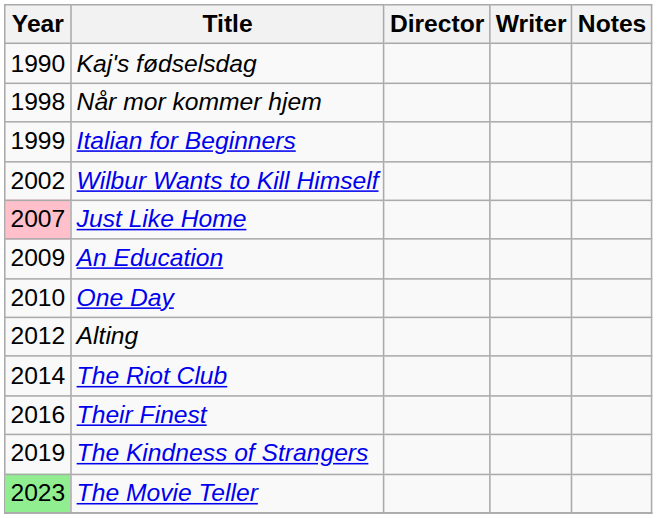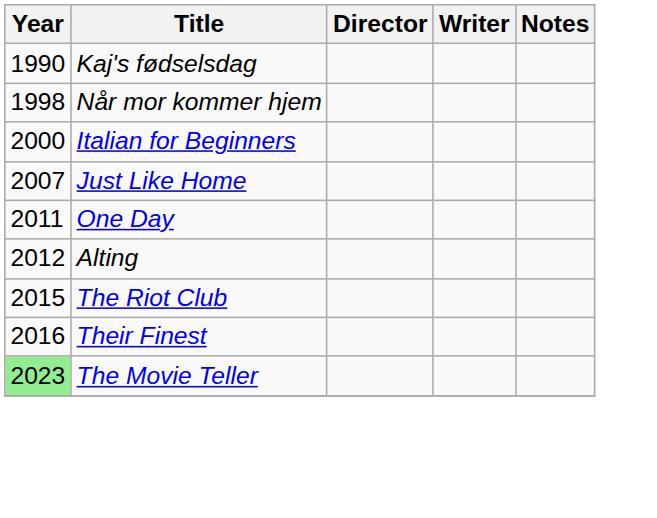Italian for Beginners | Year: 1999 -> 2000
- row: 2002 | Wilbur Wants to Kill Himself
Just Like Home | Year: pink background -> no background
- row: 2009 | An Education
One Day | Year: 2010 -> 2011
The Riot Club | Year: 2014 -> 2015
- row: 2019 | The Kindness of Strangers
